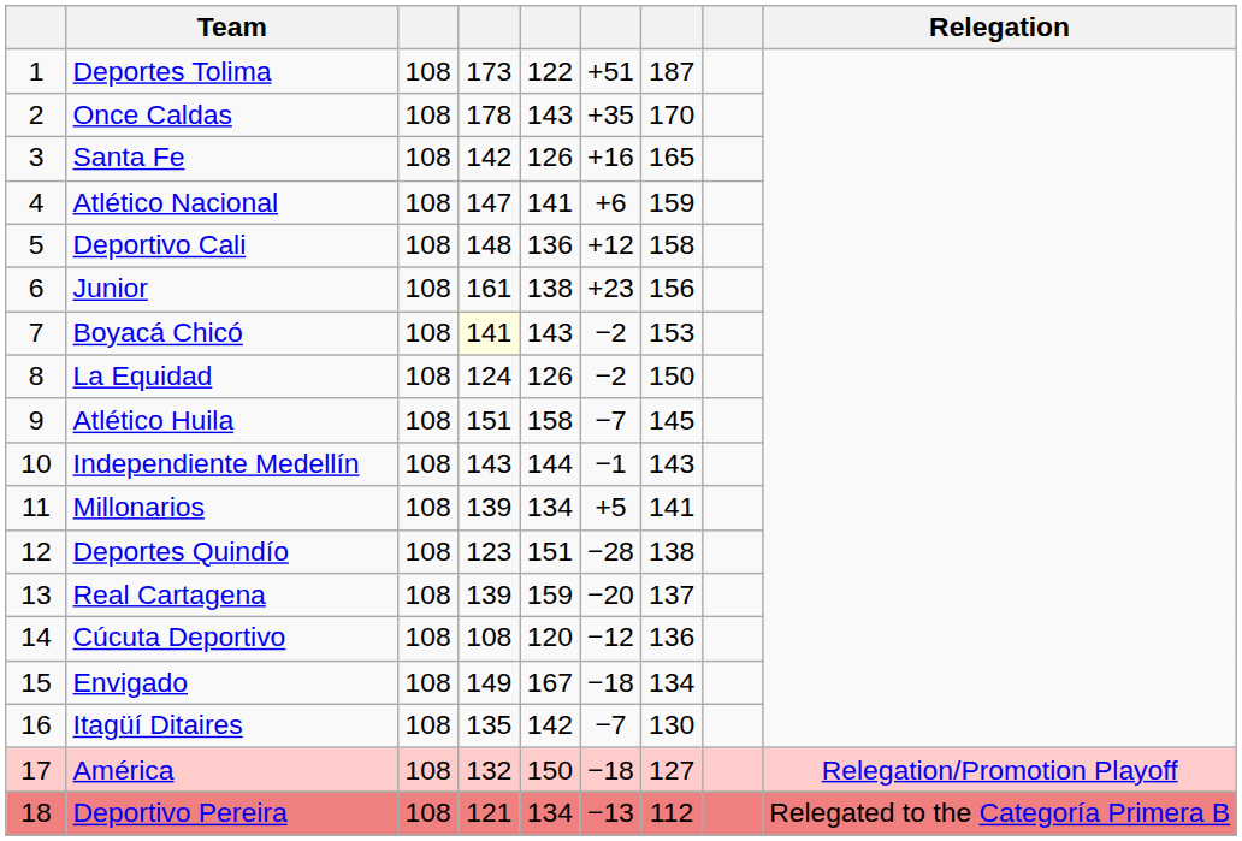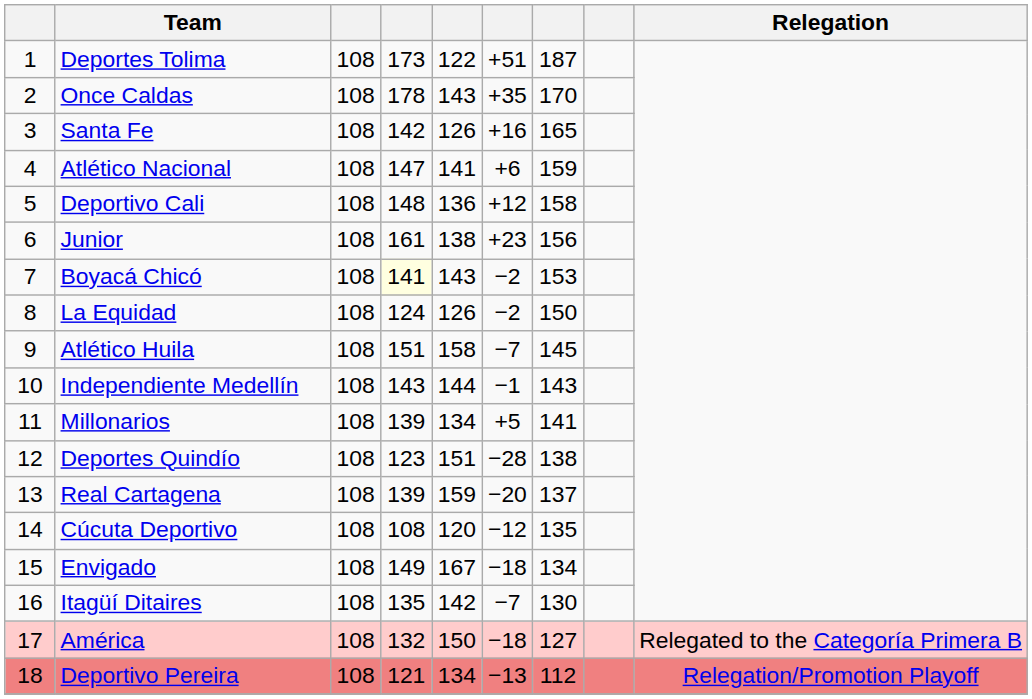Cúcuta Deportivo | column 7: 136 -> 135
América | Relegation: Relegation/Promotion Playoff -> Relegated to the Categoría Primera B
Deportivo Pereira | Relegation: Relegated to the Categoría Primera B -> Relegation/Promotion Playoff
